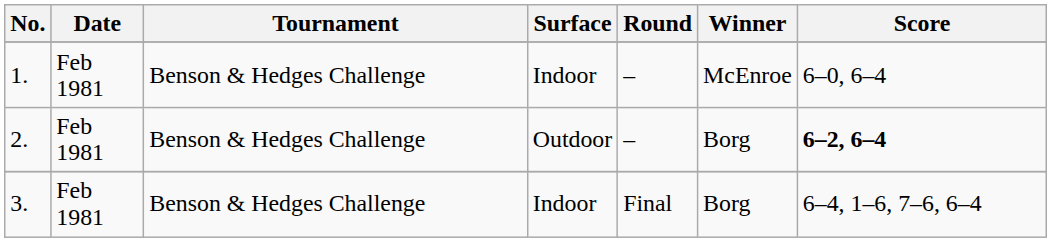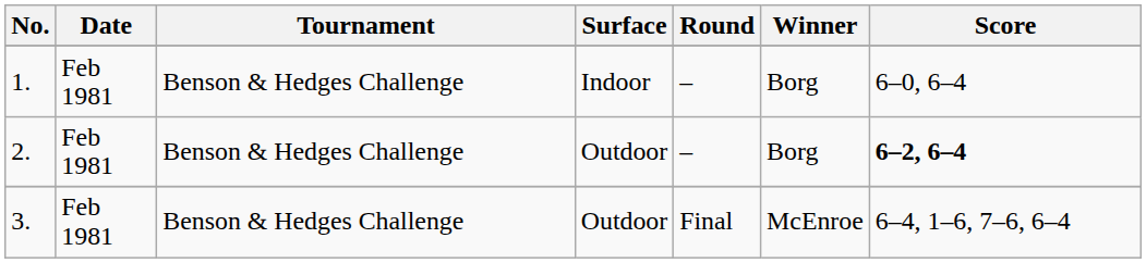1. | Winner: McEnroe -> Borg
3. | Surface: Indoor -> Outdoor
3. | Winner: Borg -> McEnroe
